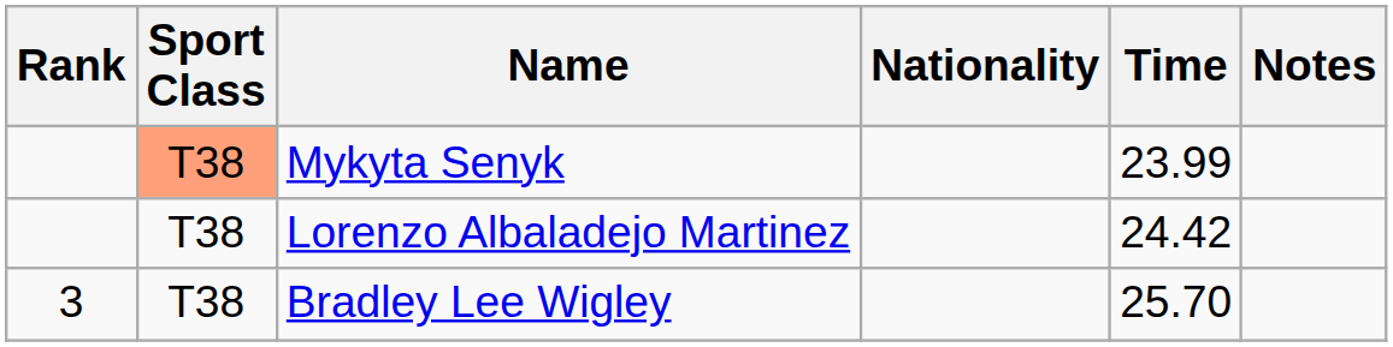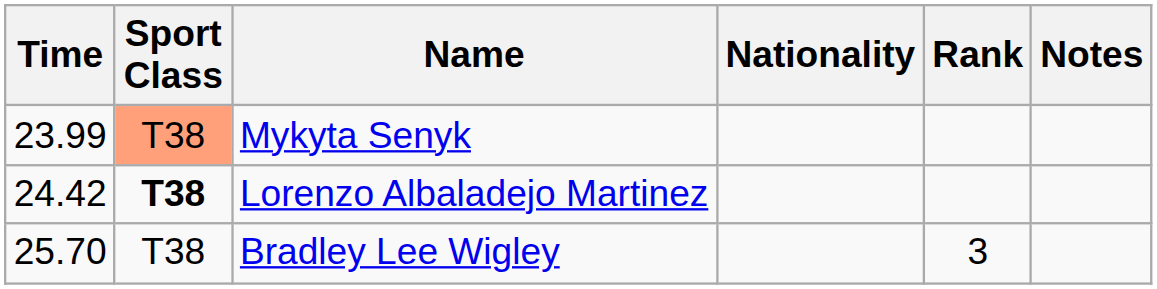columns swapped: Rank <-> Time
Lorenzo Albaladejo Martinez | Sport Class: normal -> bold
